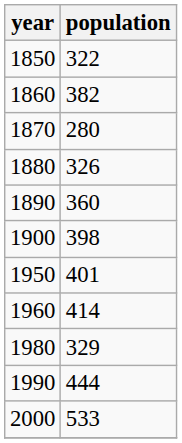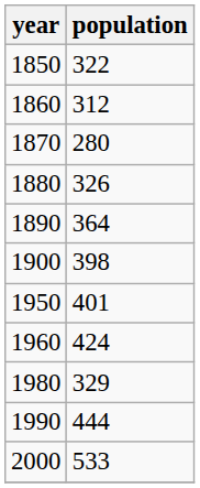1860 | population: 382 -> 312
1890 | population: 360 -> 364
1960 | population: 414 -> 424
